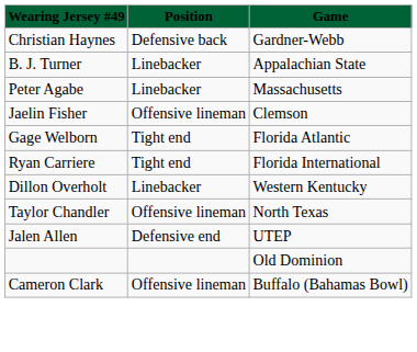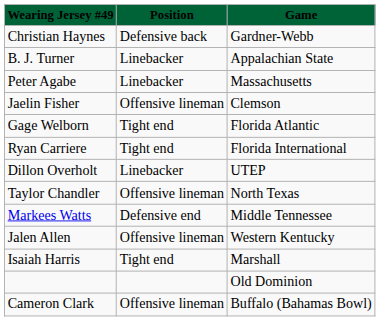Dillon Overholt | column 3: Western Kentucky -> UTEP
+ row: Markees Watts | Defensive end | Middle Tennessee
Jalen Allen | column 2: Defensive end -> Offensive lineman
Jalen Allen | column 3: UTEP -> Western Kentucky
+ row: Isaiah Harris | Tight end | Marshall
